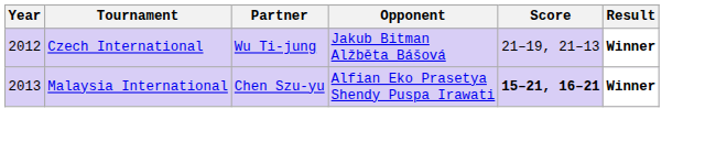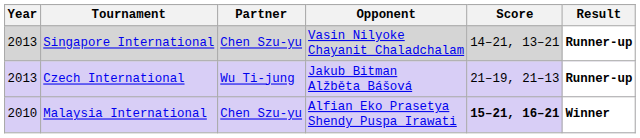+ row: 2013 | Singapore International | Chen Szu-yu | Vasin Nilyoke Chayanit Chaladchalam | 14–21, 13–21 | Runner-up
Czech International | Year: 2012 -> 2013
Czech International | Result: Winner -> Runner-up
Malaysia International | Year: 2013 -> 2010
